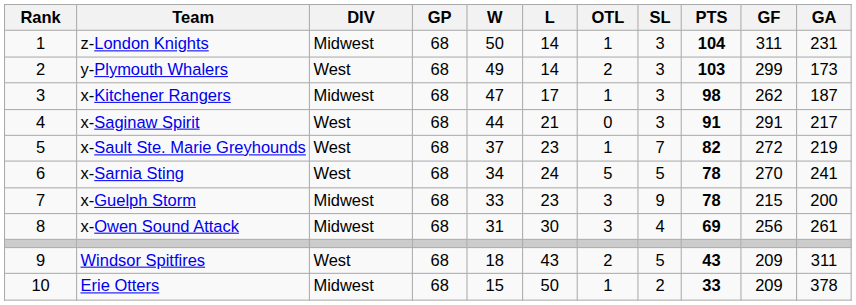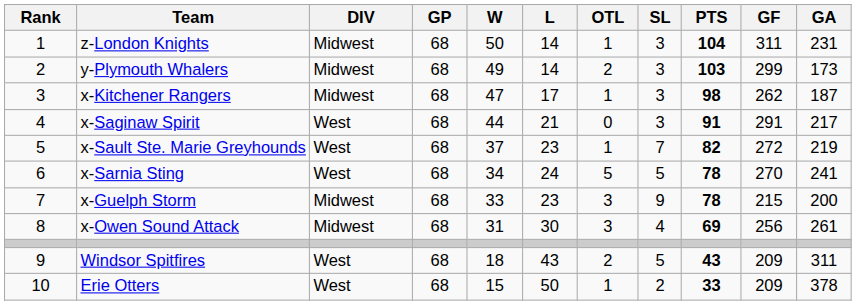y-Plymouth Whalers | DIV: West -> Midwest
Erie Otters | DIV: Midwest -> West
